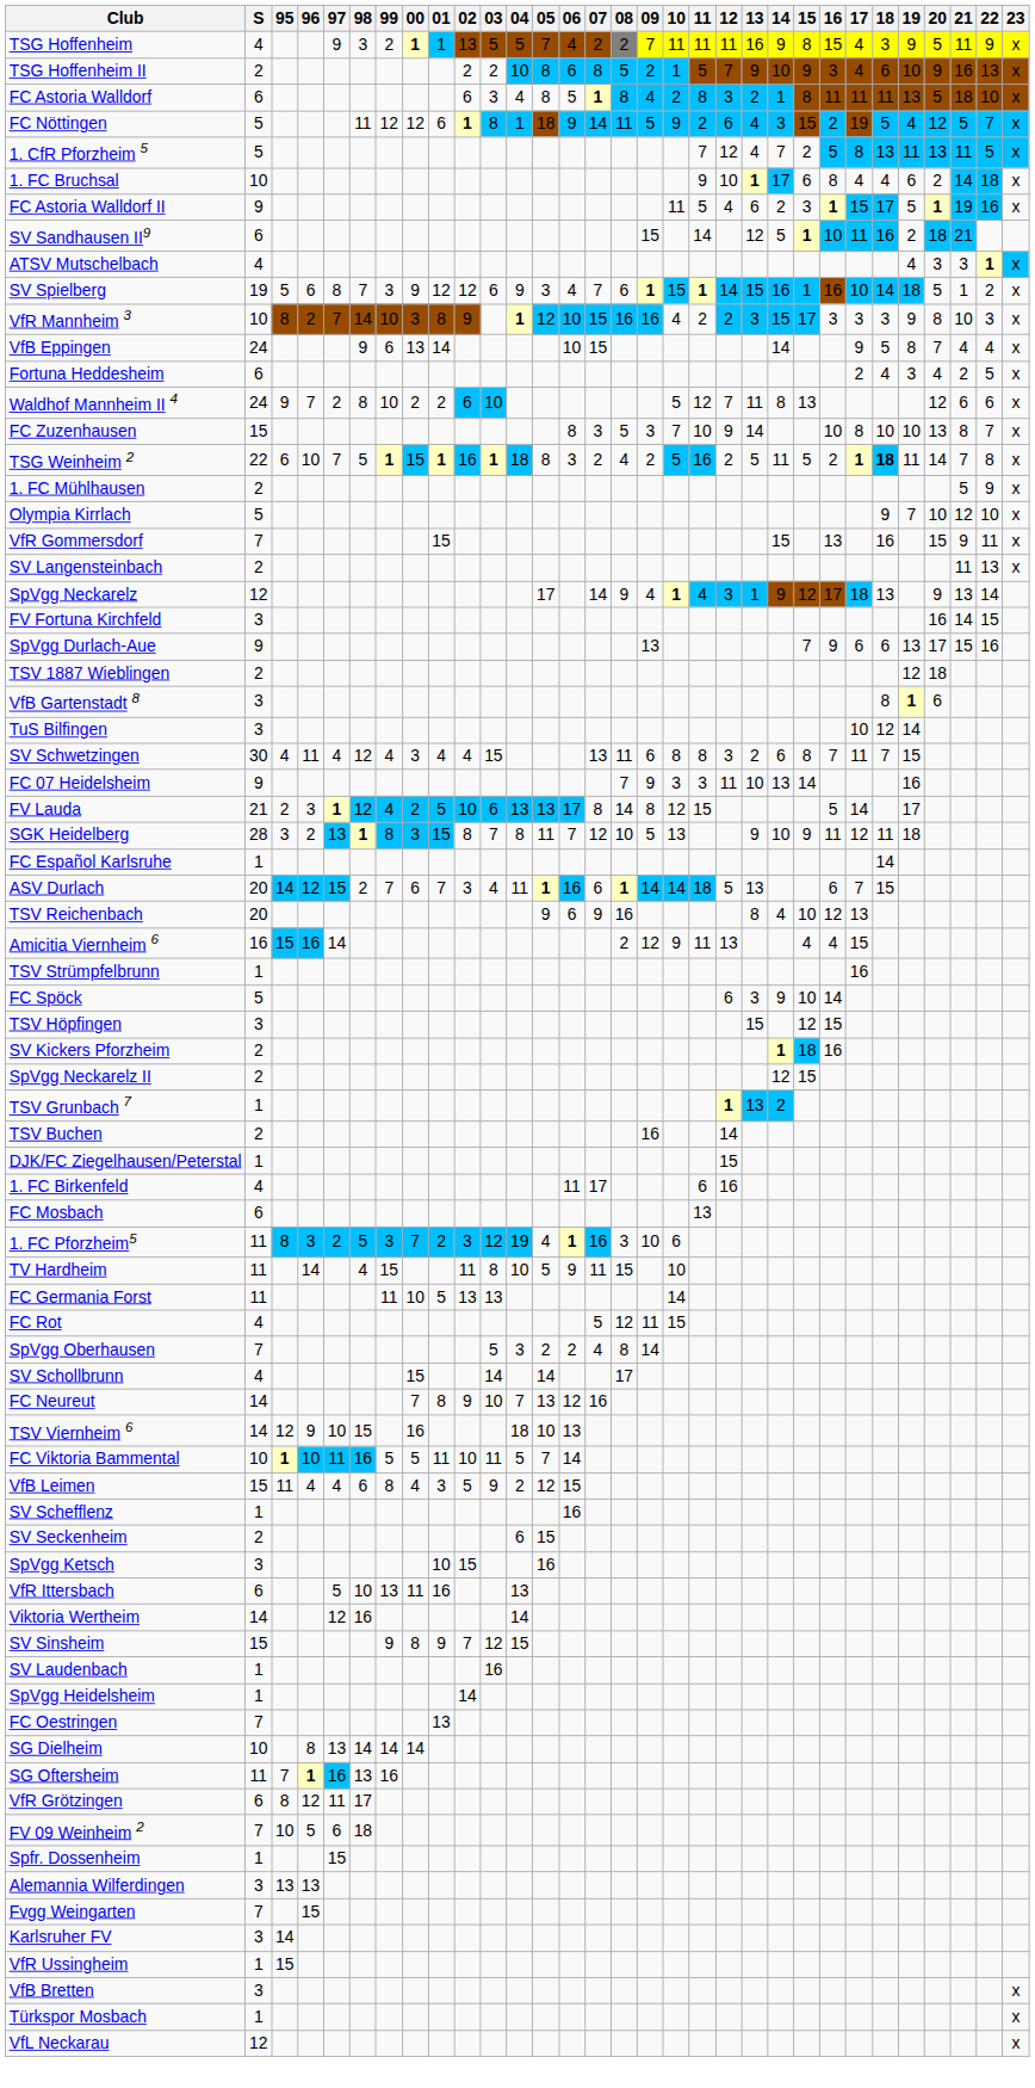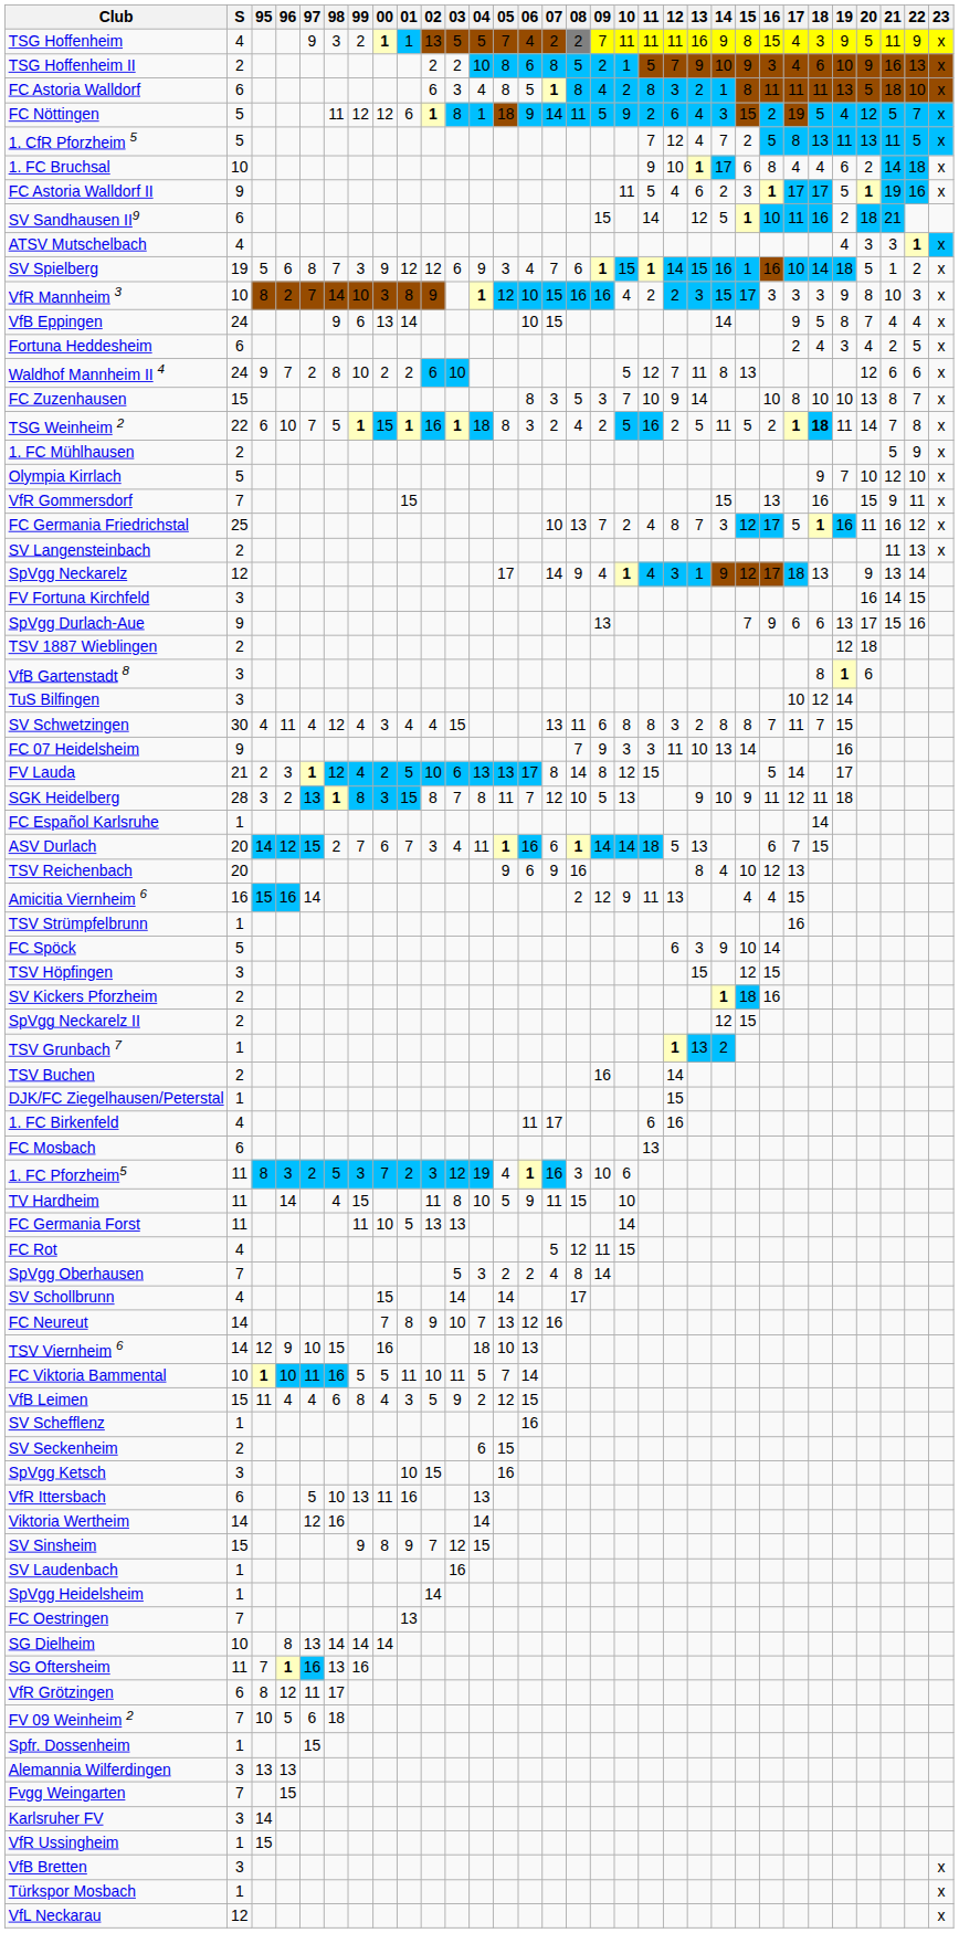FC Astoria Walldorf II | 17: 15 -> 17
+ row: FC Germania Friedrichstal | 25 | 10 | 13 | 7 | 2 | 4 | 8 | 7 | 3 | 12 | 17 | 5 | 1 | 16 | 11 | 16 | 12 | x
SV Schwetzingen | 14: 6 -> 8
